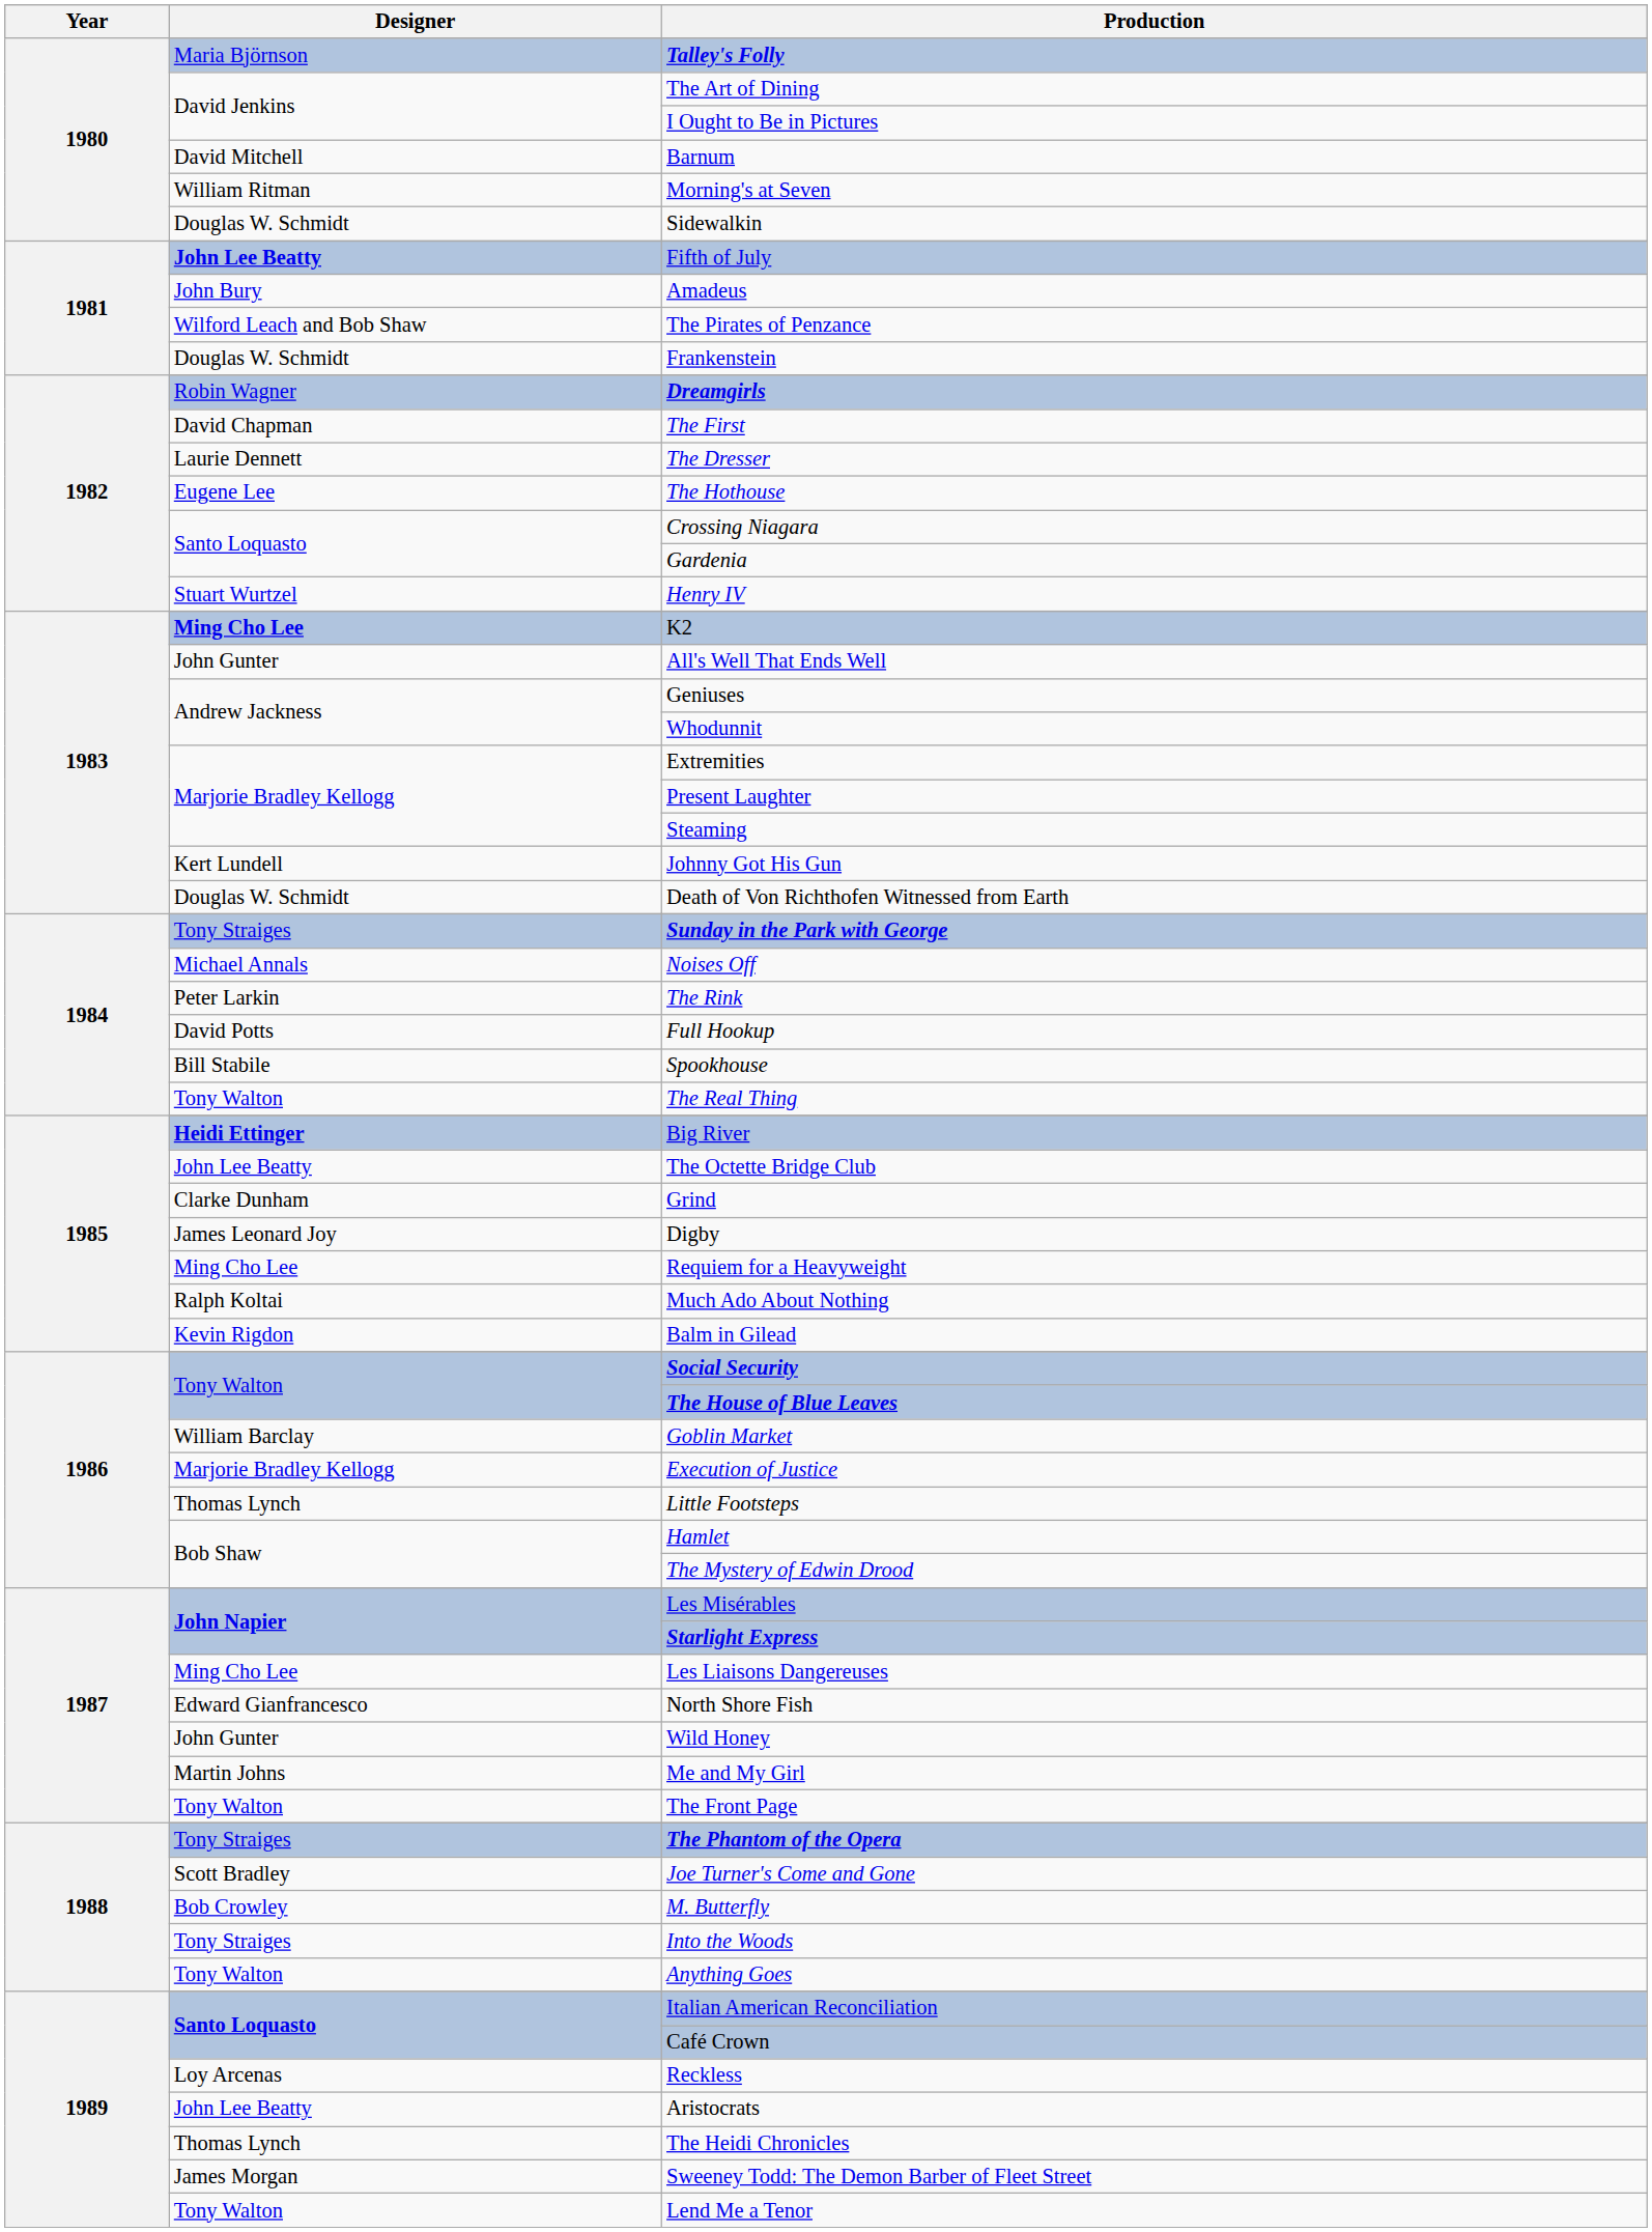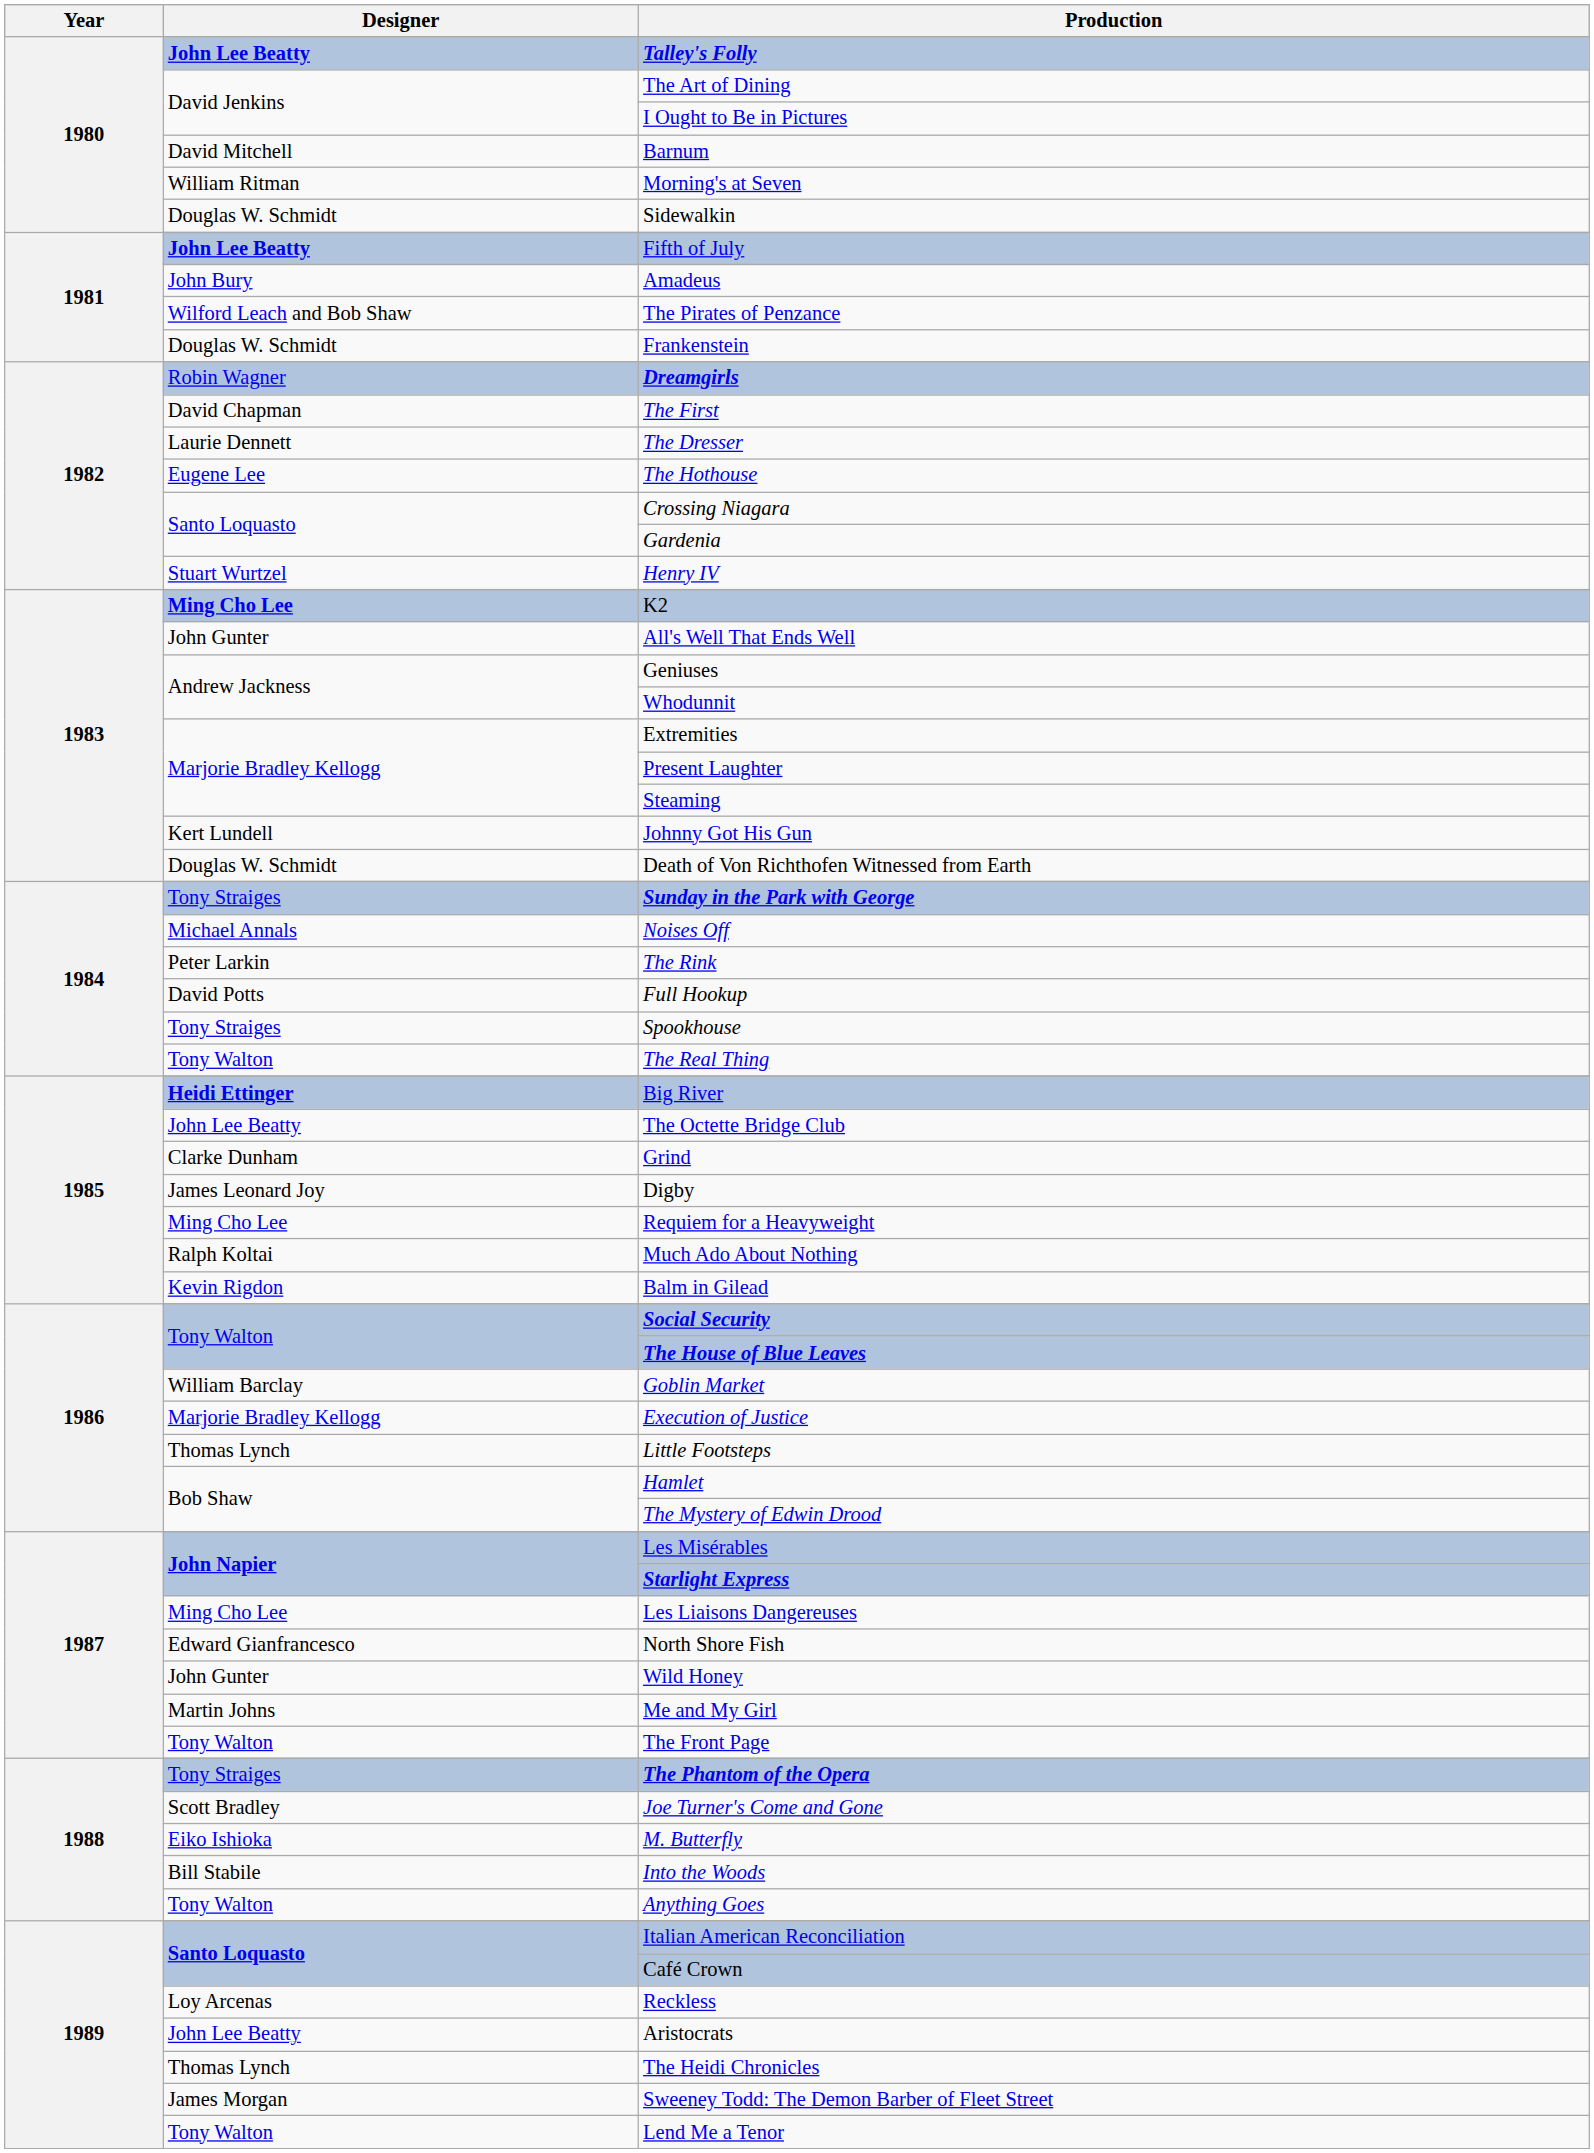Talley's Folly | Designer: Maria Björnson -> John Lee Beatty
Spookhouse | Designer: Bill Stabile -> Tony Straiges
M. Butterfly | Designer: Bob Crowley -> Eiko Ishioka
Into the Woods | Designer: Tony Straiges -> Bill Stabile
